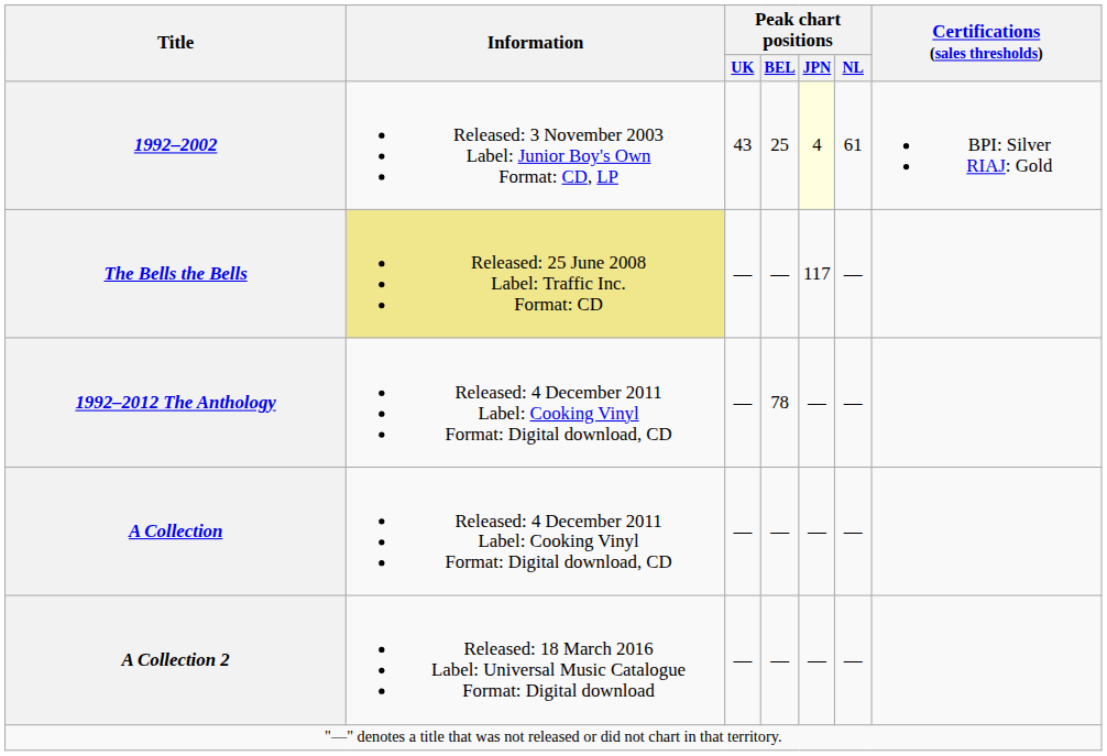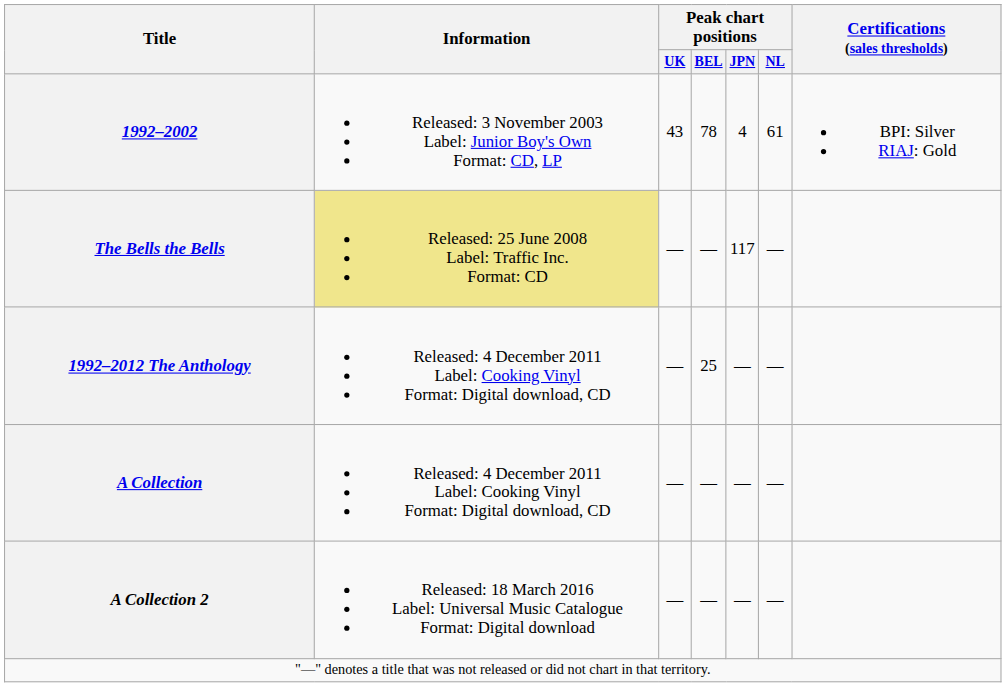1992–2002 | Peak chart positions / BEL: 25 -> 78
1992–2002 | Peak chart positions / JPN: lightyellow background -> no background
1992–2012 The Anthology | Peak chart positions / BEL: 78 -> 25
